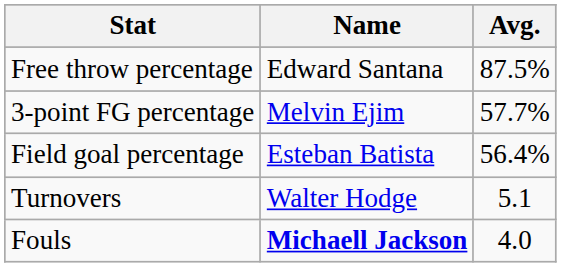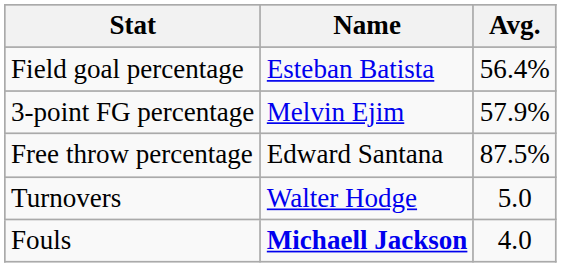rows swapped: Field goal percentage <-> Free throw percentage
3-point FG percentage | Avg.: 57.7% -> 57.9%
Turnovers | Avg.: 5.1 -> 5.0
